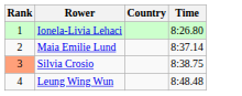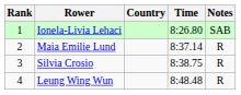+ column: Notes | SAB | R | R | R
Silvia Crosio | Rank: lightsalmon background -> no background
